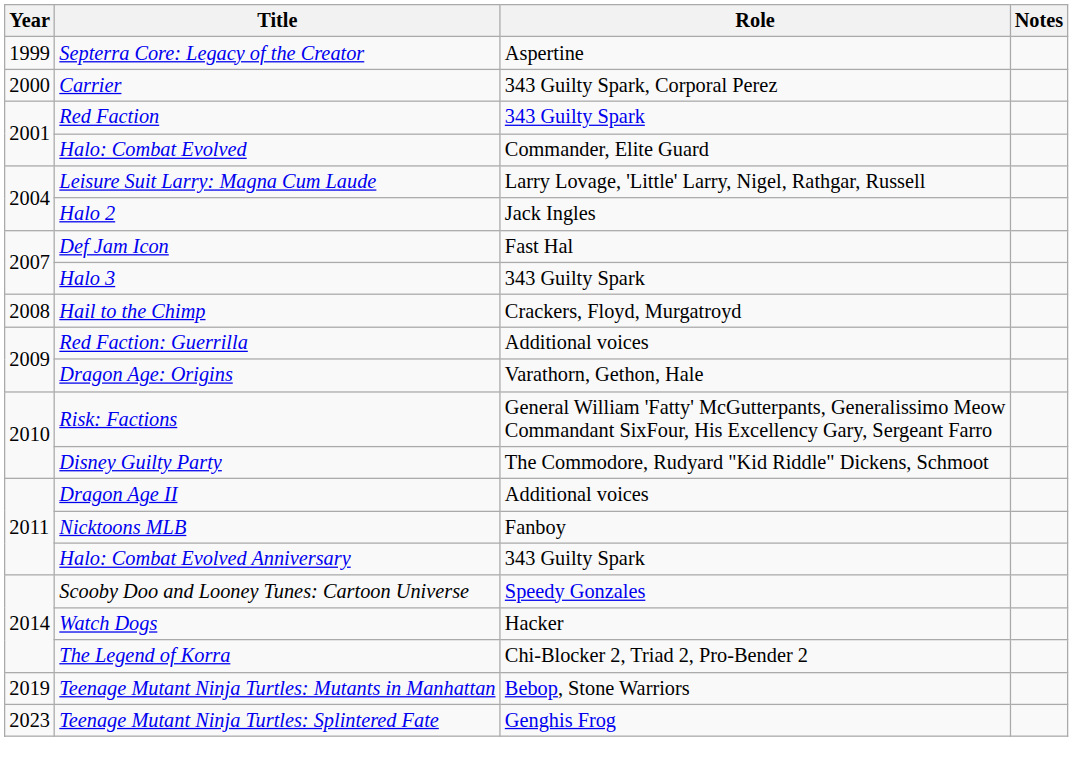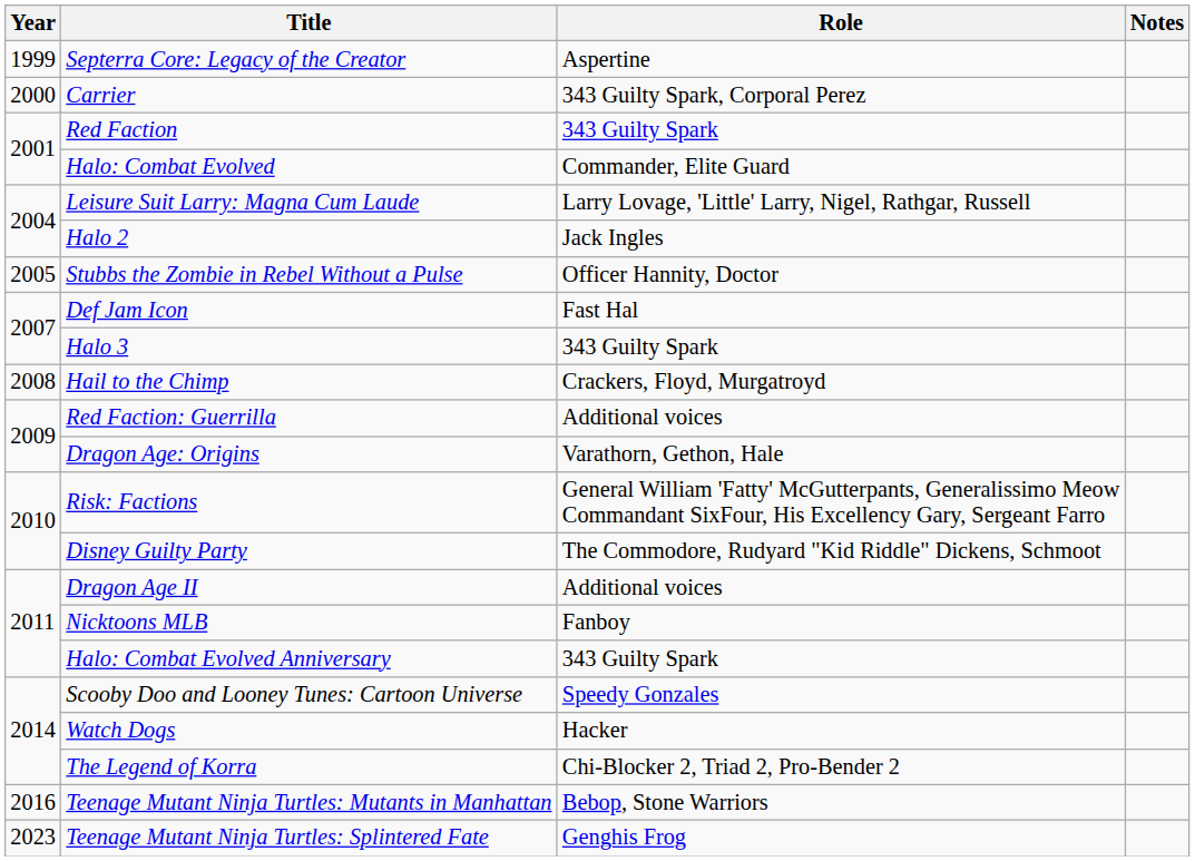+ row: 2005 | Stubbs the Zombie in Rebel Without a Pulse | Officer Hannity, Doctor
Teenage Mutant Ninja Turtles: Mutants in Manhattan | Year: 2019 -> 2016
